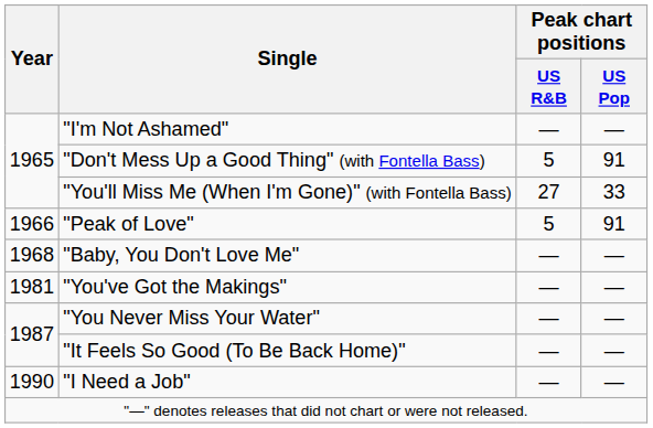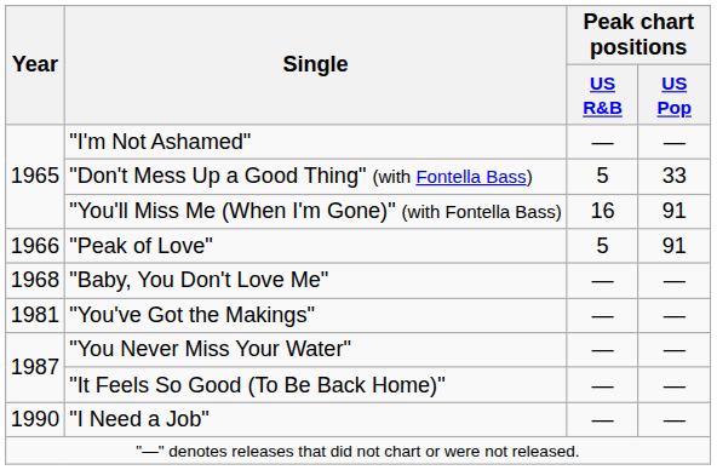"Don't Mess Up a Good Thing" (with Fontella Bass) | Peak chart positions / US Pop: 91 -> 33
"You'll Miss Me (When I'm Gone)" (with Fontella Bass) | Peak chart positions / US R&B: 27 -> 16
"You'll Miss Me (When I'm Gone)" (with Fontella Bass) | Peak chart positions / US Pop: 33 -> 91
